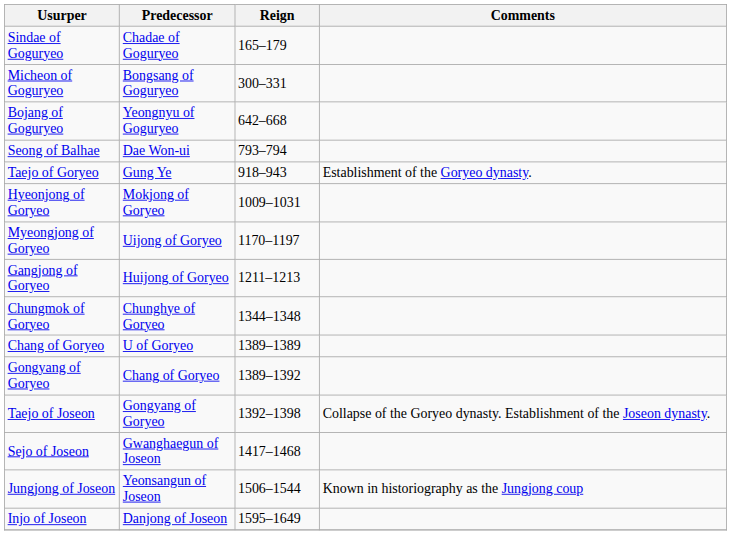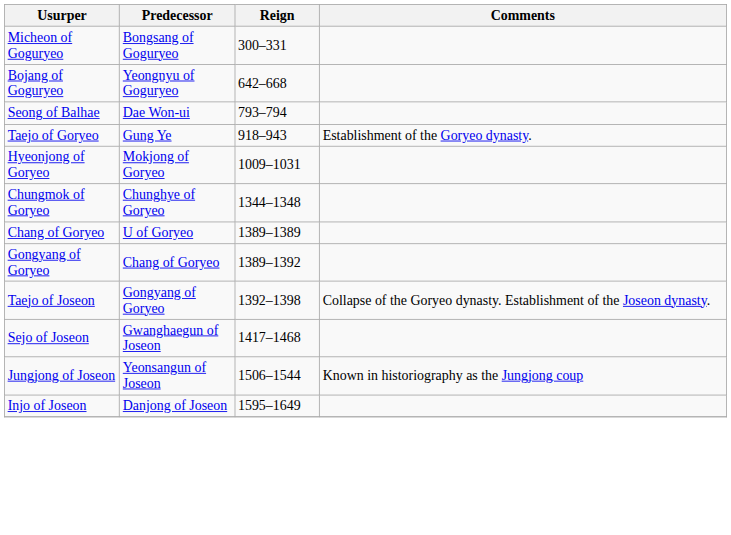- row: Sindae of Goguryeo | Chadae of Goguryeo | 165–179
- row: Myeongjong of Goryeo | Uijong of Goryeo | 1170–1197
- row: Gangjong of Goryeo | Huijong of Goryeo | 1211–1213
